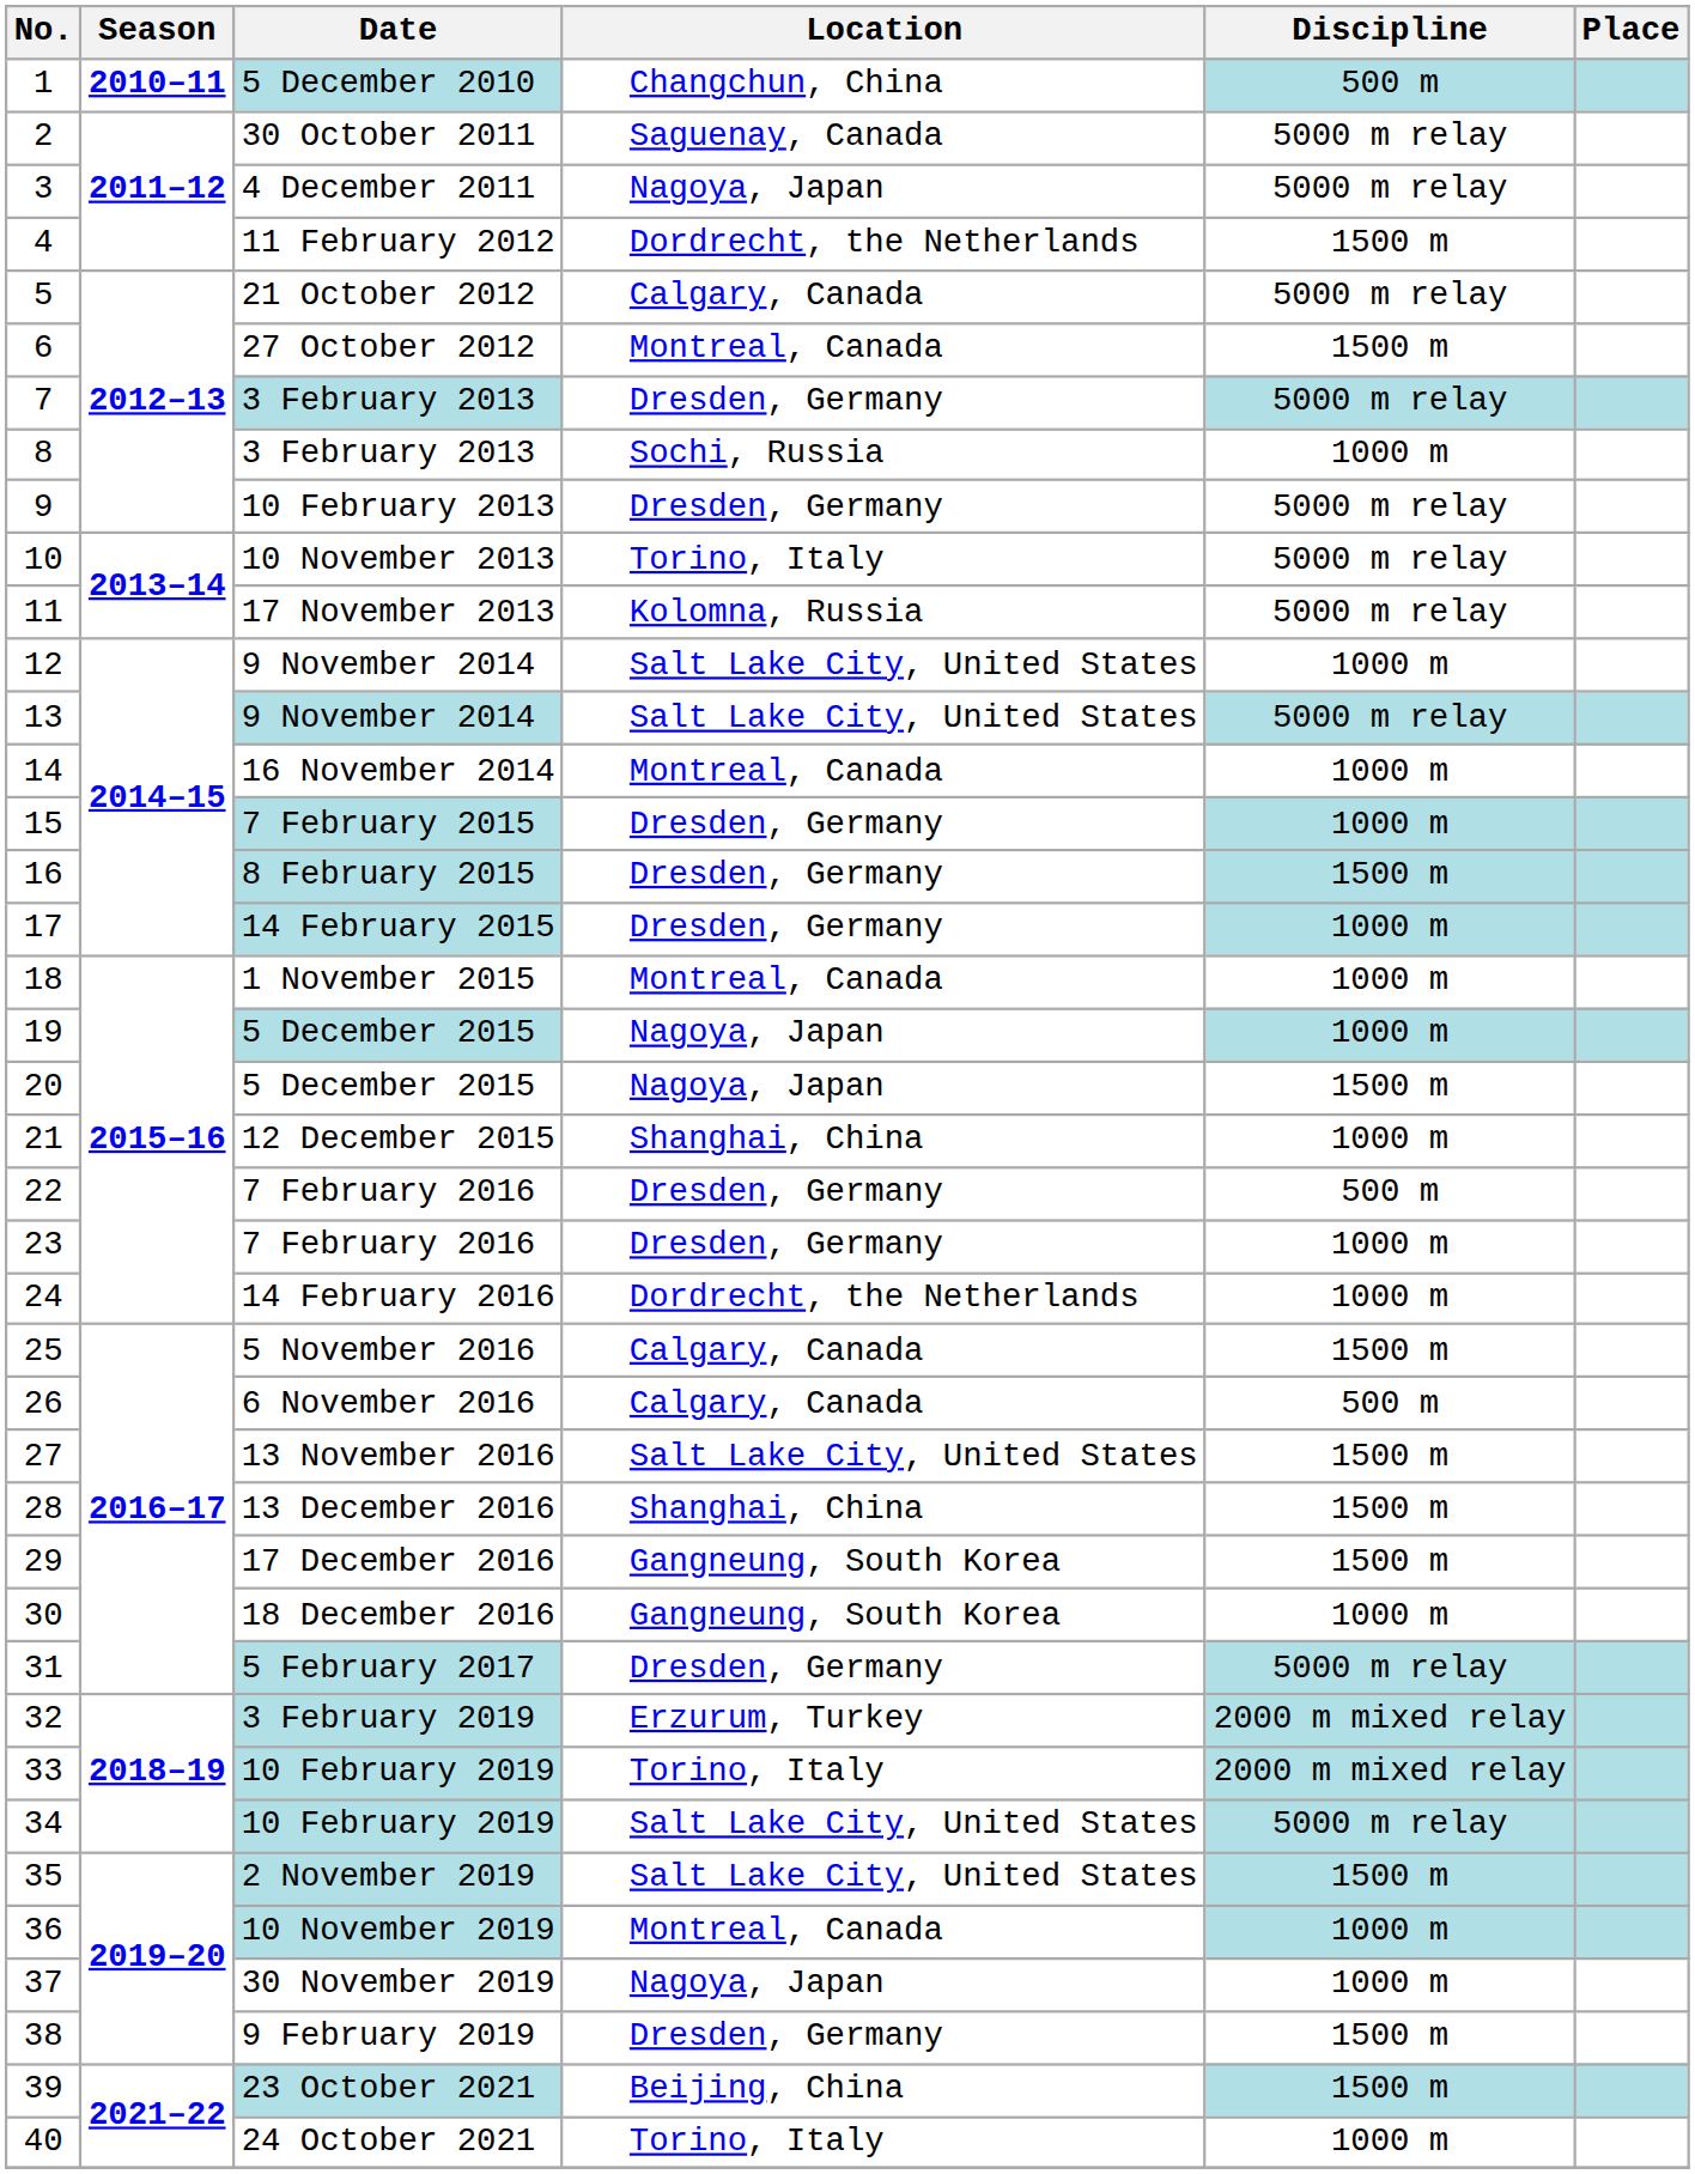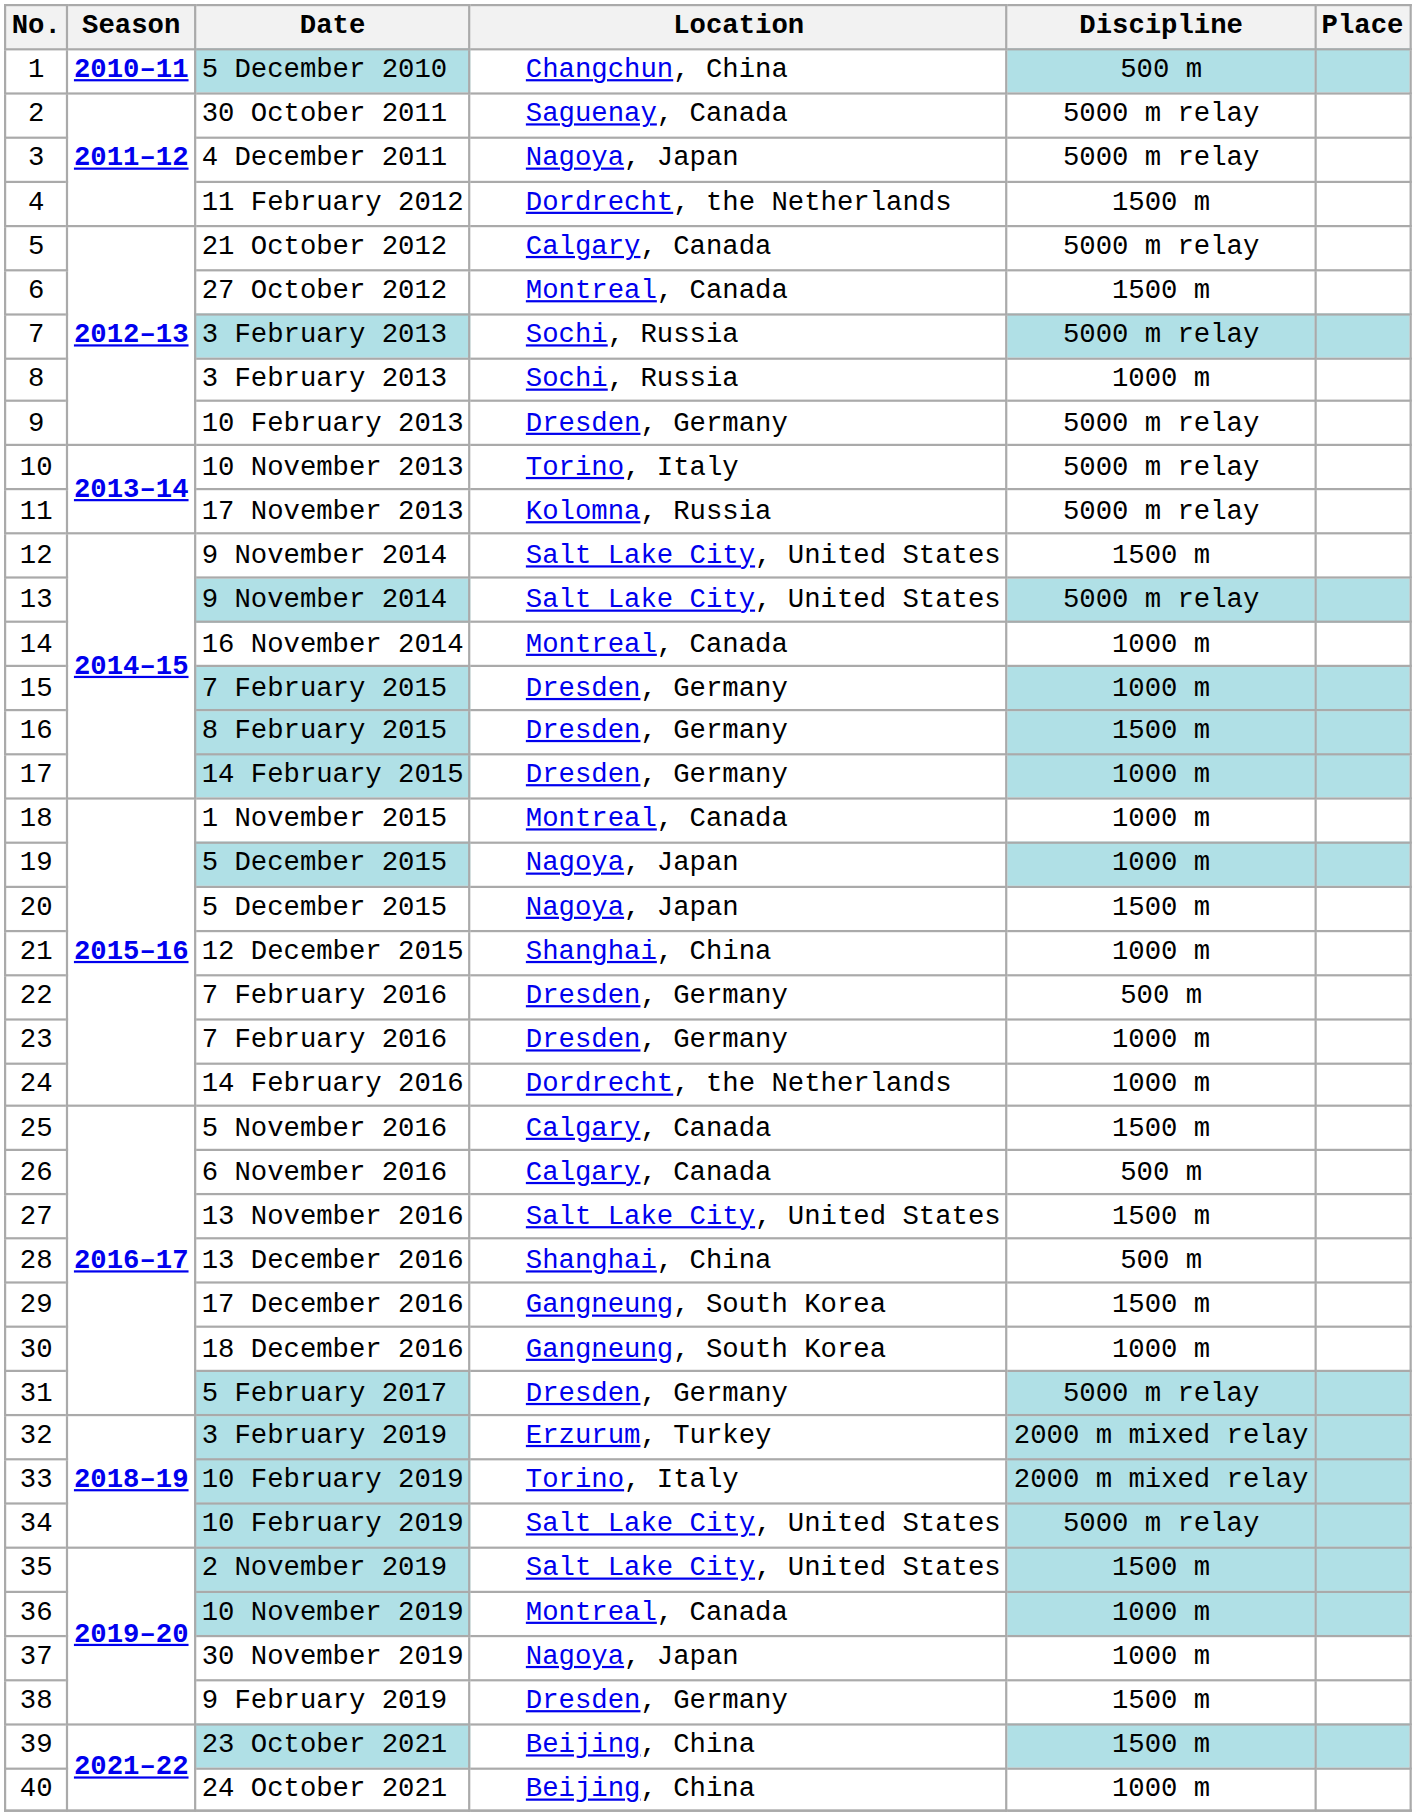7 | Location: Dresden, Germany -> Sochi, Russia
12 | Discipline: 1000 m -> 1500 m
28 | Discipline: 1500 m -> 500 m
40 | Location: Torino, Italy -> Beijing, China
